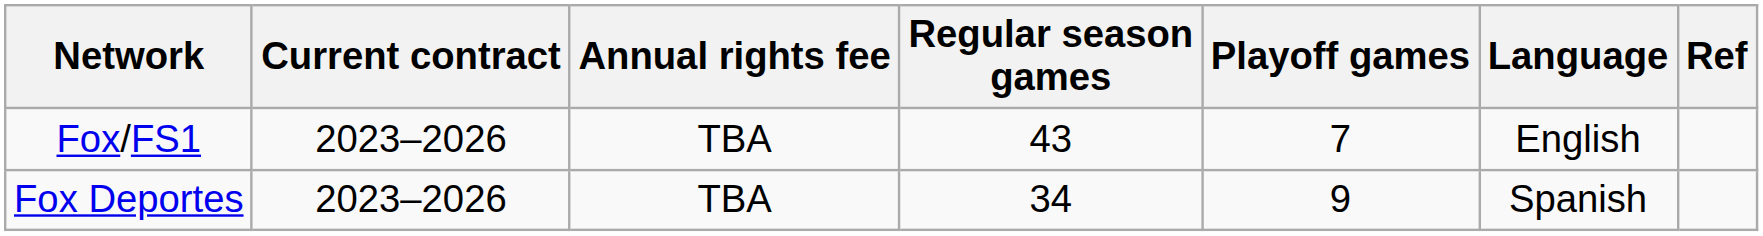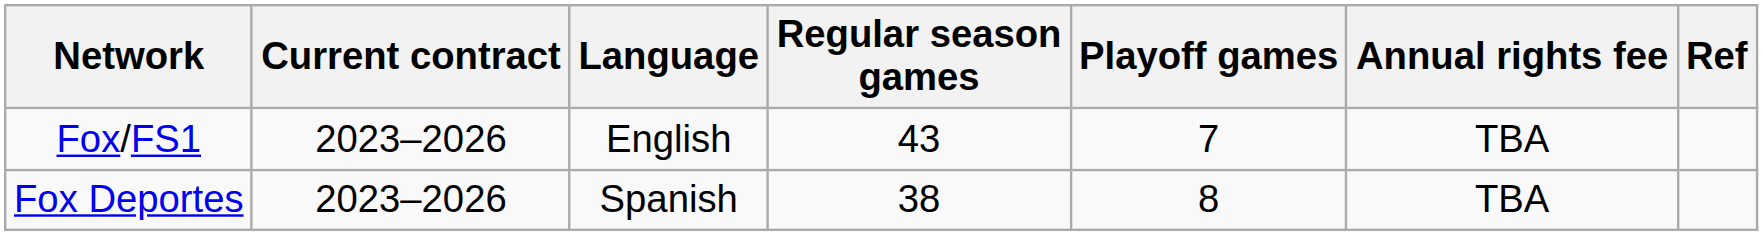columns swapped: Annual rights fee <-> Language
Fox Deportes | Regular season games: 34 -> 38
Fox Deportes | Playoff games: 9 -> 8
